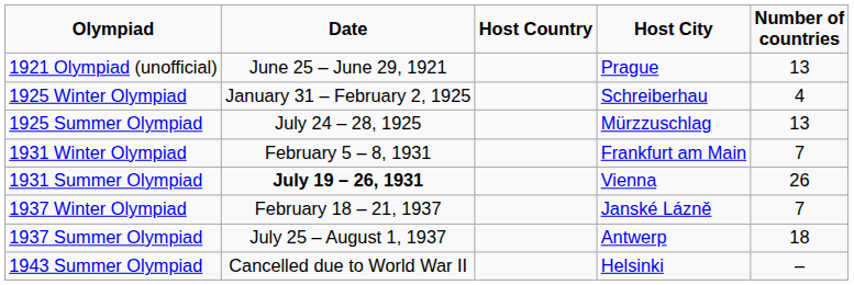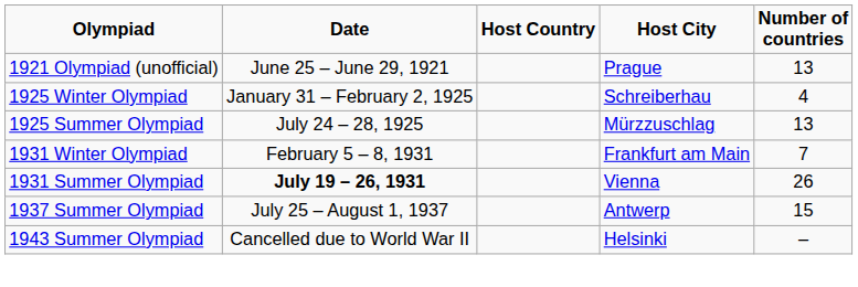- row: 1937 Winter Olympiad | February 18 – 21, 1937 | Janské Lázně | 7
1937 Summer Olympiad | Number of countries: 18 -> 15
